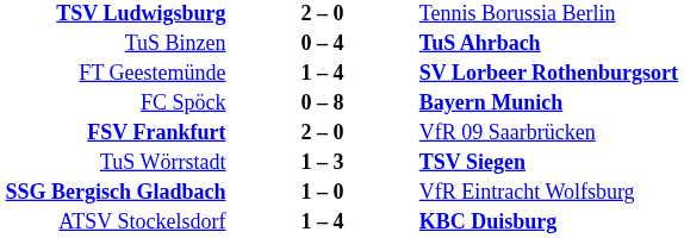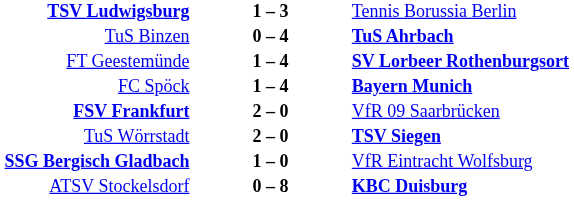TSV Ludwigsburg | column 2: 2 – 0 -> 1 – 3
FC Spöck | column 2: 0 – 8 -> 1 – 4
TuS Wörrstadt | column 2: 1 – 3 -> 2 – 0
ATSV Stockelsdorf | column 2: 1 – 4 -> 0 – 8
